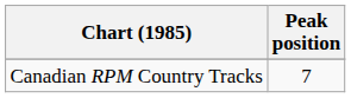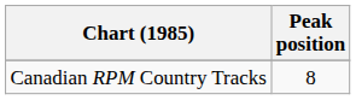Canadian RPM Country Tracks | Peak position: 7 -> 8
